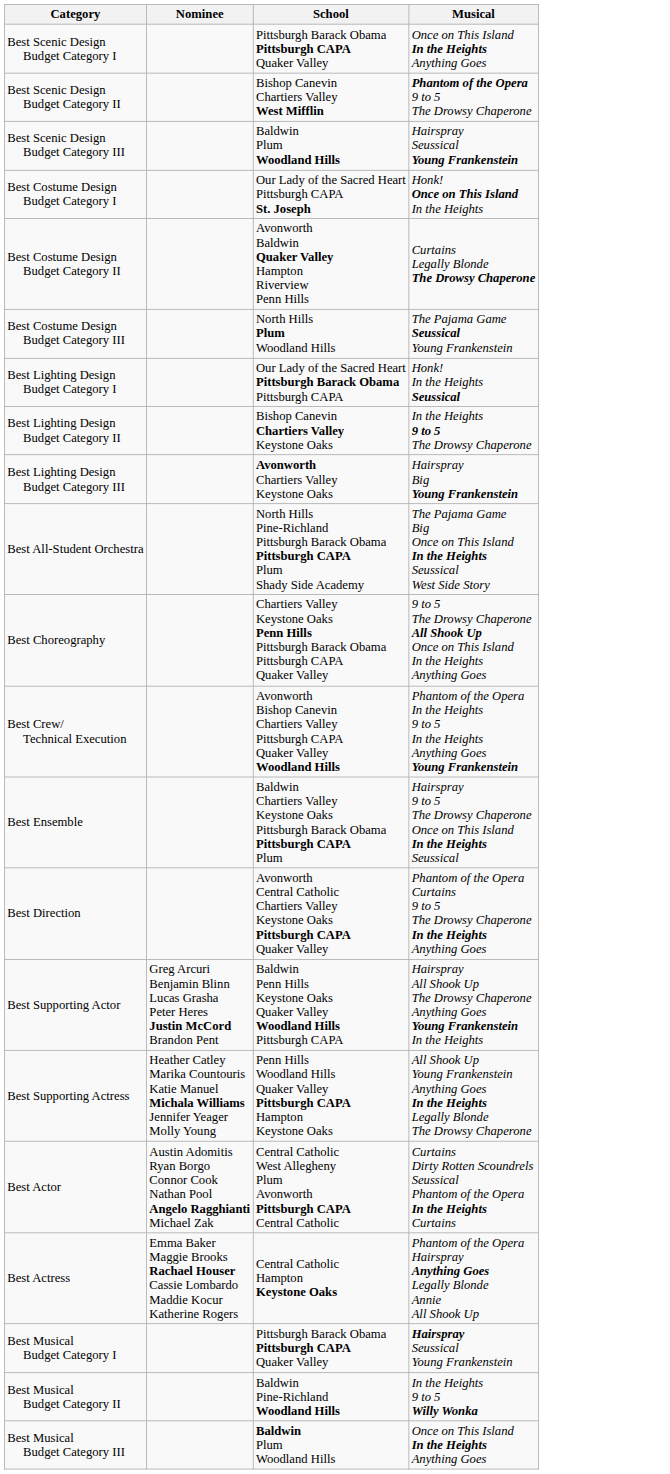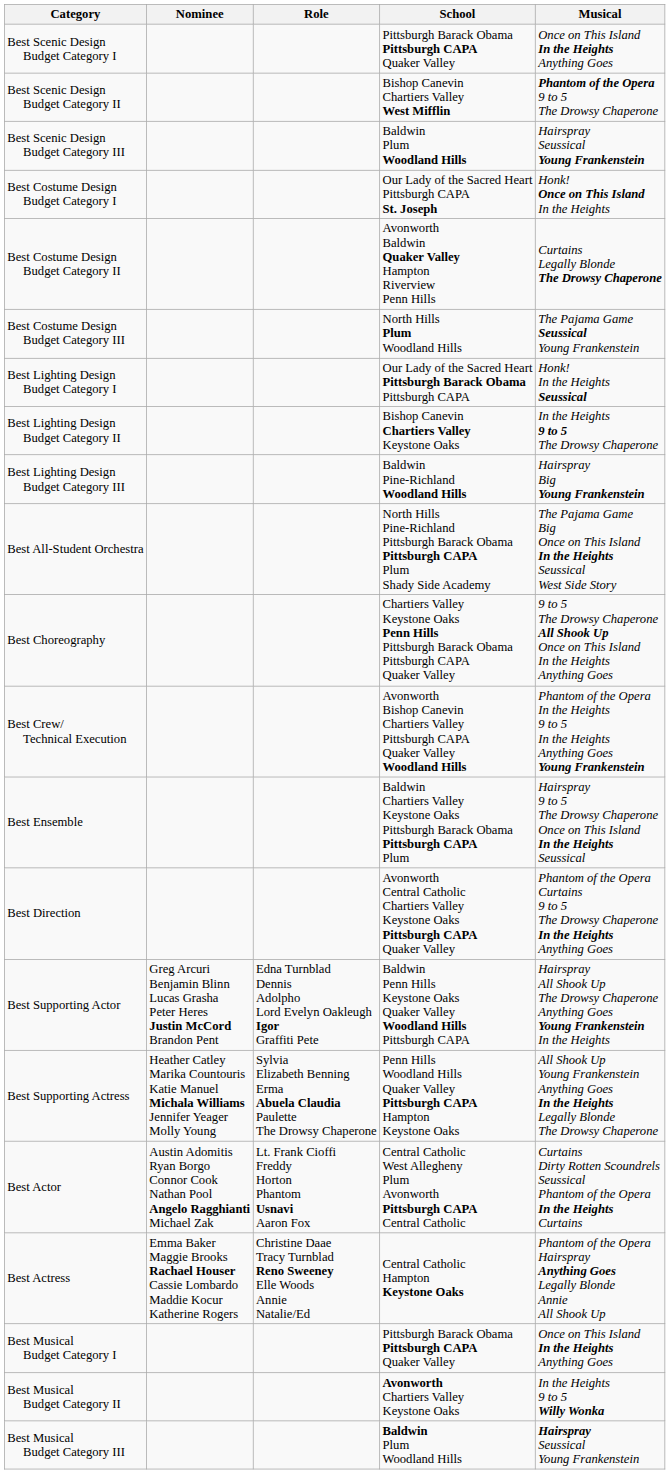+ column: Role | Edna Turnblad Dennis Adolpho Lord Evelyn Oakleugh Igor Graffiti Pete | Sylvia Elizabeth Benning Erma Abuela Claudia Paulette The Drowsy Chaperone | Lt. Frank Cioffi Freddy Horton Phantom Usnavi Aaron Fox | Christine Daae Tracy Turnblad Reno Sweeney Elle Woods Annie Natalie/Ed
Best Lighting Design Budget Category III | School: Avonworth Chartiers Valley Keystone Oaks -> Baldwin Pine-Richland Woodland Hills
Best Musical Budget Category I | Musical: Hairspray Seussical Young Frankenstein -> Once on This Island In the Heights Anything Goes
Best Musical Budget Category II | School: Baldwin Pine-Richland Woodland Hills -> Avonworth Chartiers Valley Keystone Oaks
Best Musical Budget Category III | Musical: Once on This Island In the Heights Anything Goes -> Hairspray Seussical Young Frankenstein
